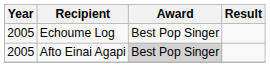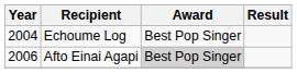Echoume Log | Year: 2005 -> 2004
Afto Einai Agapi | Year: 2005 -> 2006
